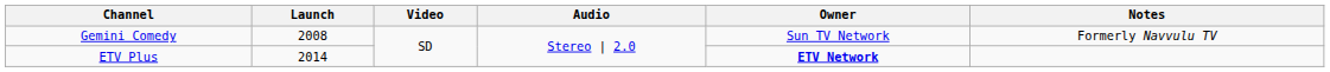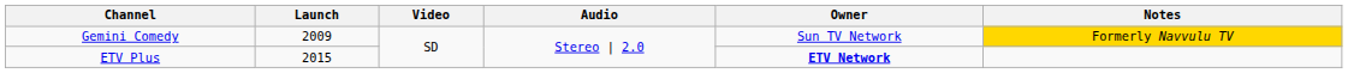Gemini Comedy | Launch: 2008 -> 2009
Gemini Comedy | Notes: no background -> gold background
ETV Plus | Launch: 2014 -> 2015
